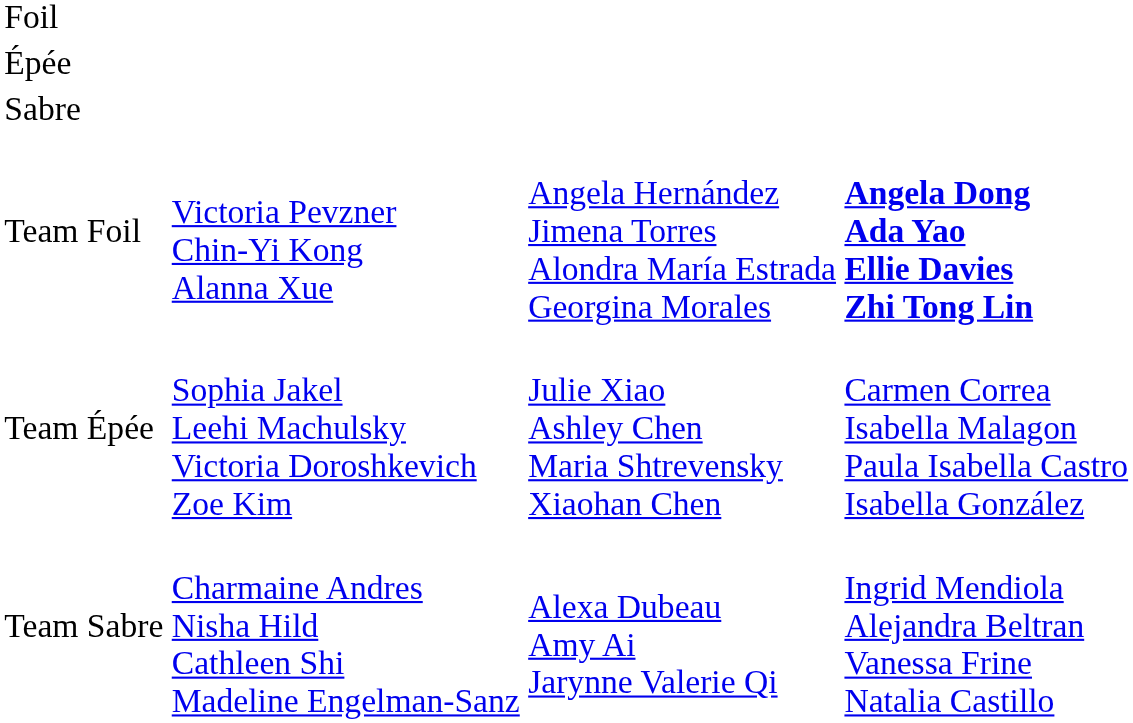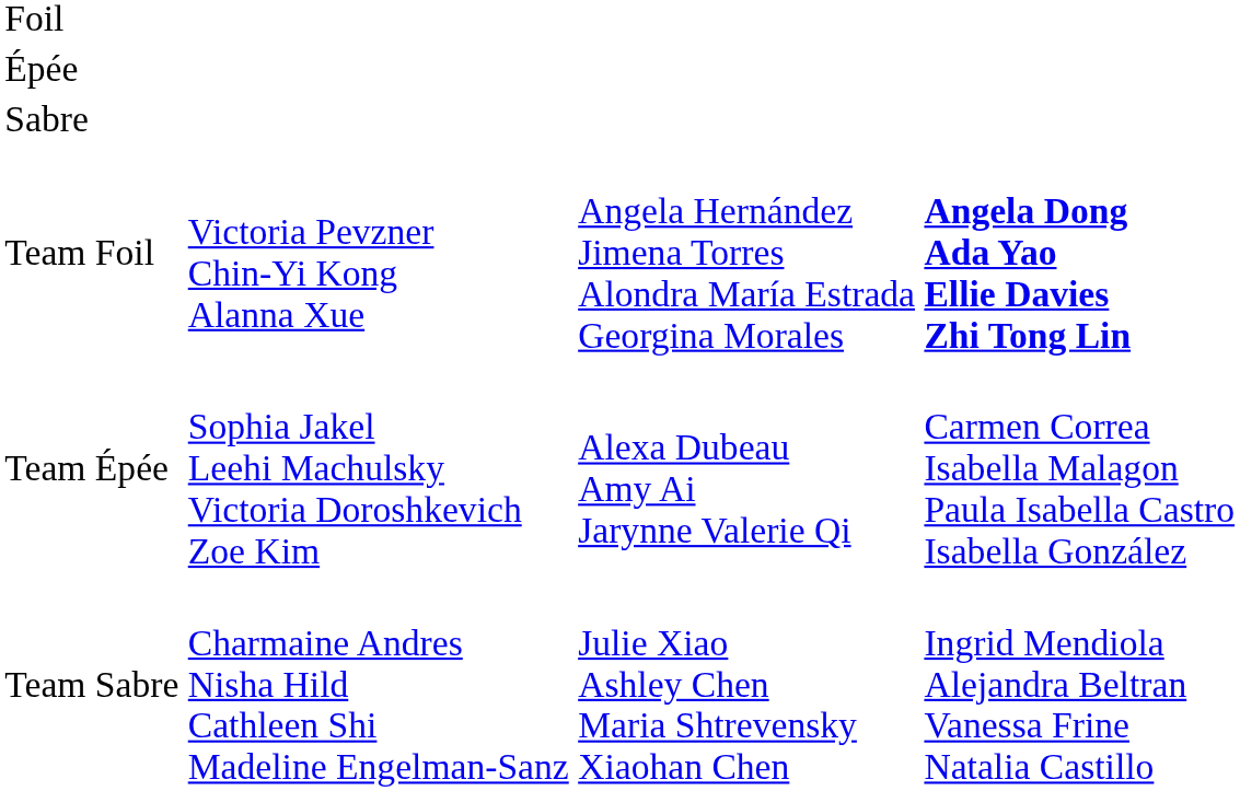Team Épée | column 3: Julie Xiao Ashley Chen Maria Shtrevensky Xiaohan Chen -> Alexa Dubeau Amy Ai Jarynne Valerie Qi
Team Sabre | column 3: Alexa Dubeau Amy Ai Jarynne Valerie Qi -> Julie Xiao Ashley Chen Maria Shtrevensky Xiaohan Chen
